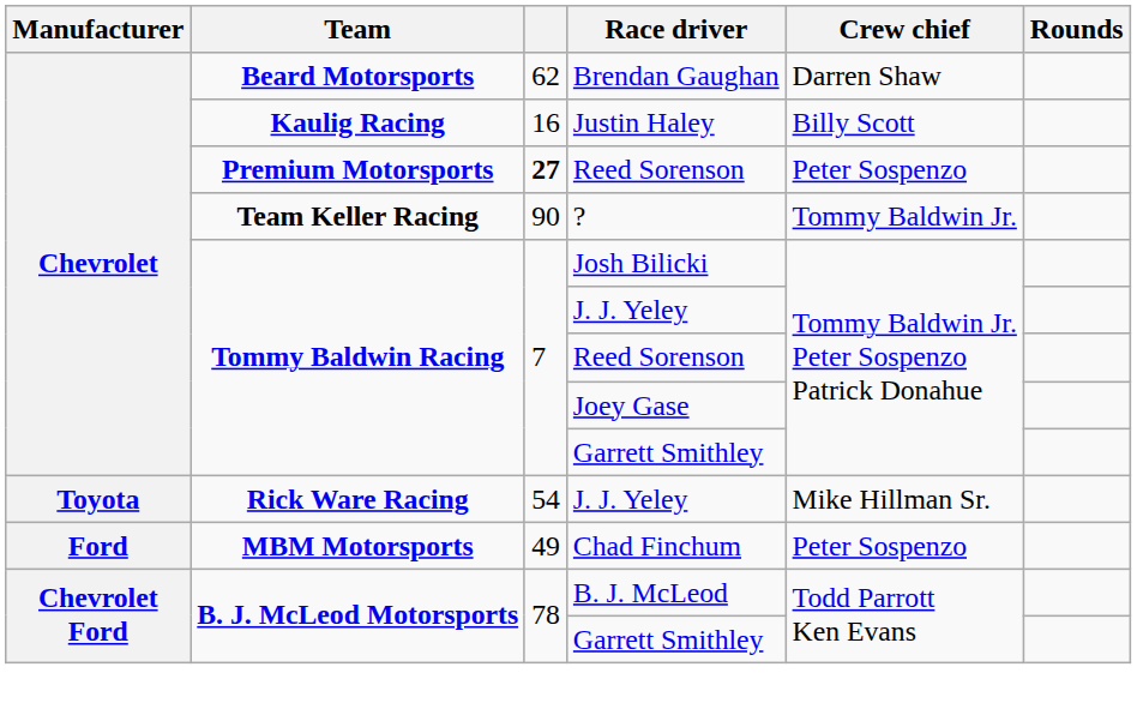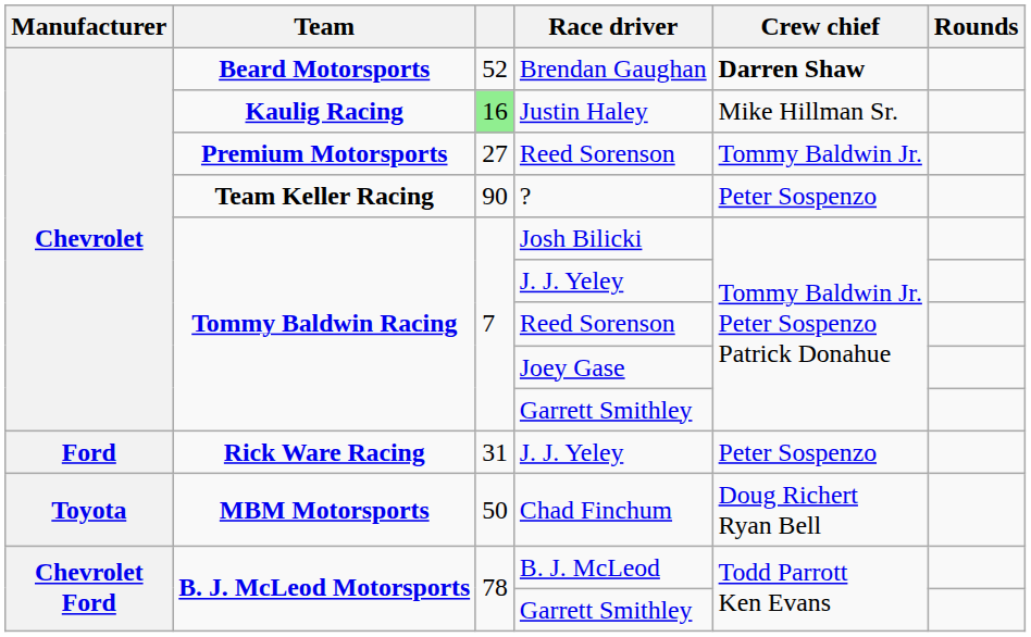Brendan Gaughan | column 3: 62 -> 52
Brendan Gaughan | Crew chief: normal -> bold
Justin Haley | column 3: no background -> lightgreen background
Justin Haley | Crew chief: Billy Scott -> Mike Hillman Sr.
Premium Motorsports / Reed Sorenson | column 3: bold -> normal
Premium Motorsports / Reed Sorenson | Crew chief: Peter Sospenzo -> Tommy Baldwin Jr.
? | Crew chief: Tommy Baldwin Jr. -> Peter Sospenzo
Rick Ware Racing / J. J. Yeley | Manufacturer: Toyota -> Ford
Rick Ware Racing / J. J. Yeley | column 3: 54 -> 31
Rick Ware Racing / J. J. Yeley | Crew chief: Mike Hillman Sr. -> Peter Sospenzo
Chad Finchum | Manufacturer: Ford -> Toyota
Chad Finchum | column 3: 49 -> 50
Chad Finchum | Crew chief: Peter Sospenzo -> Doug Richert Ryan Bell
